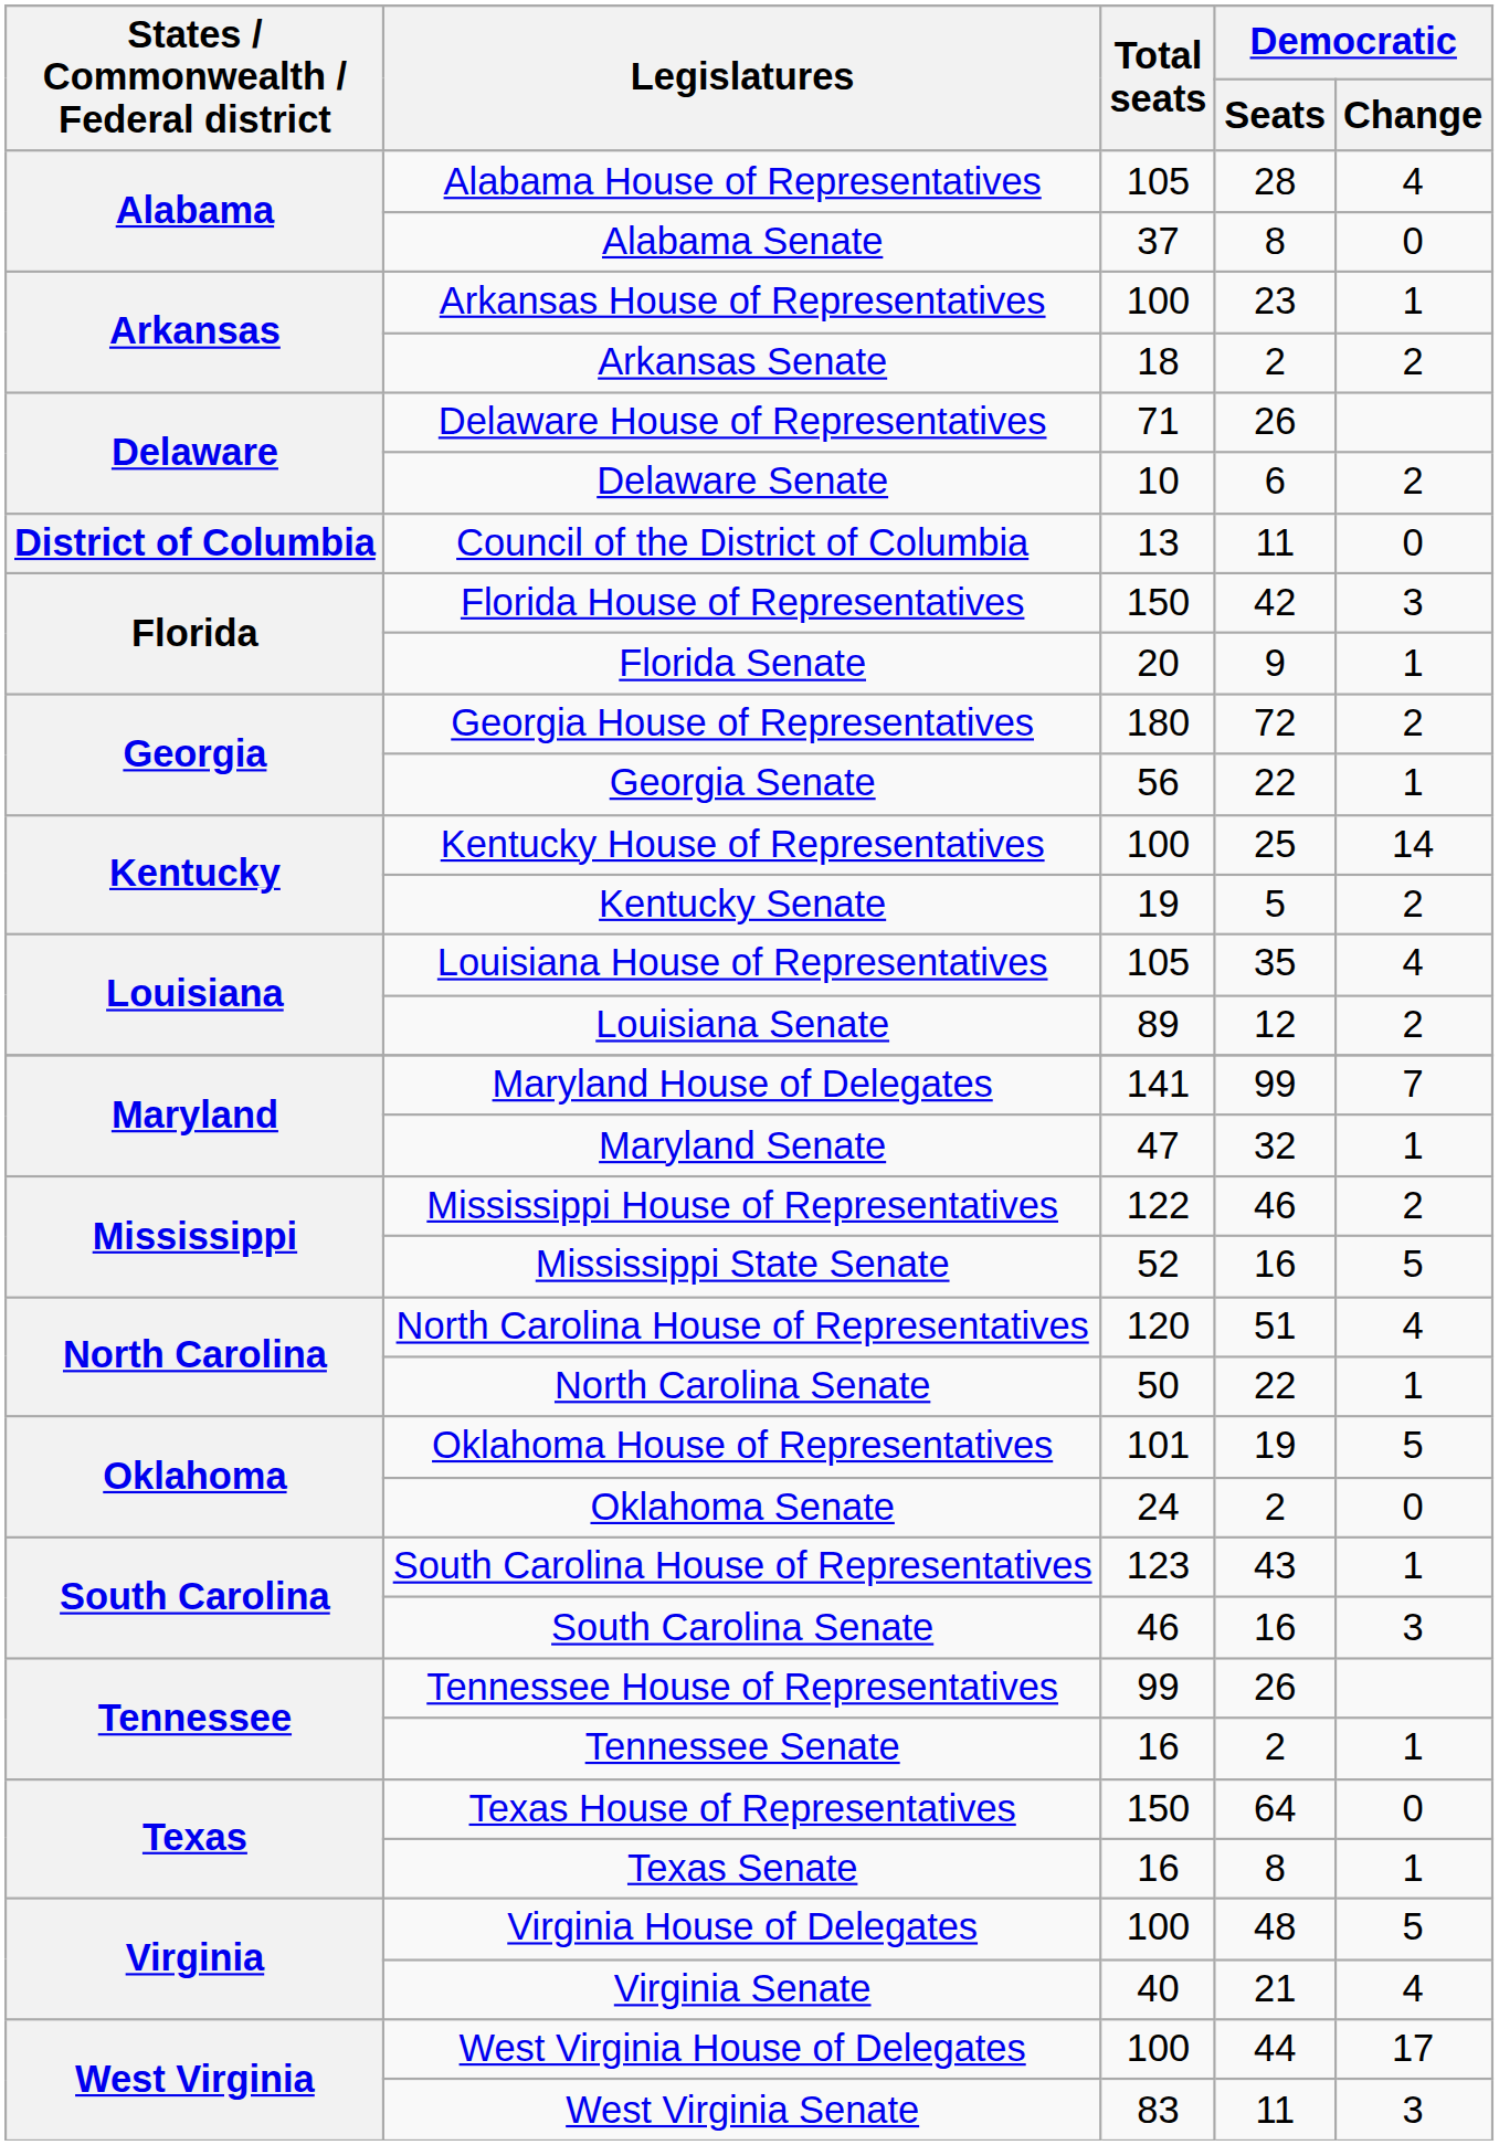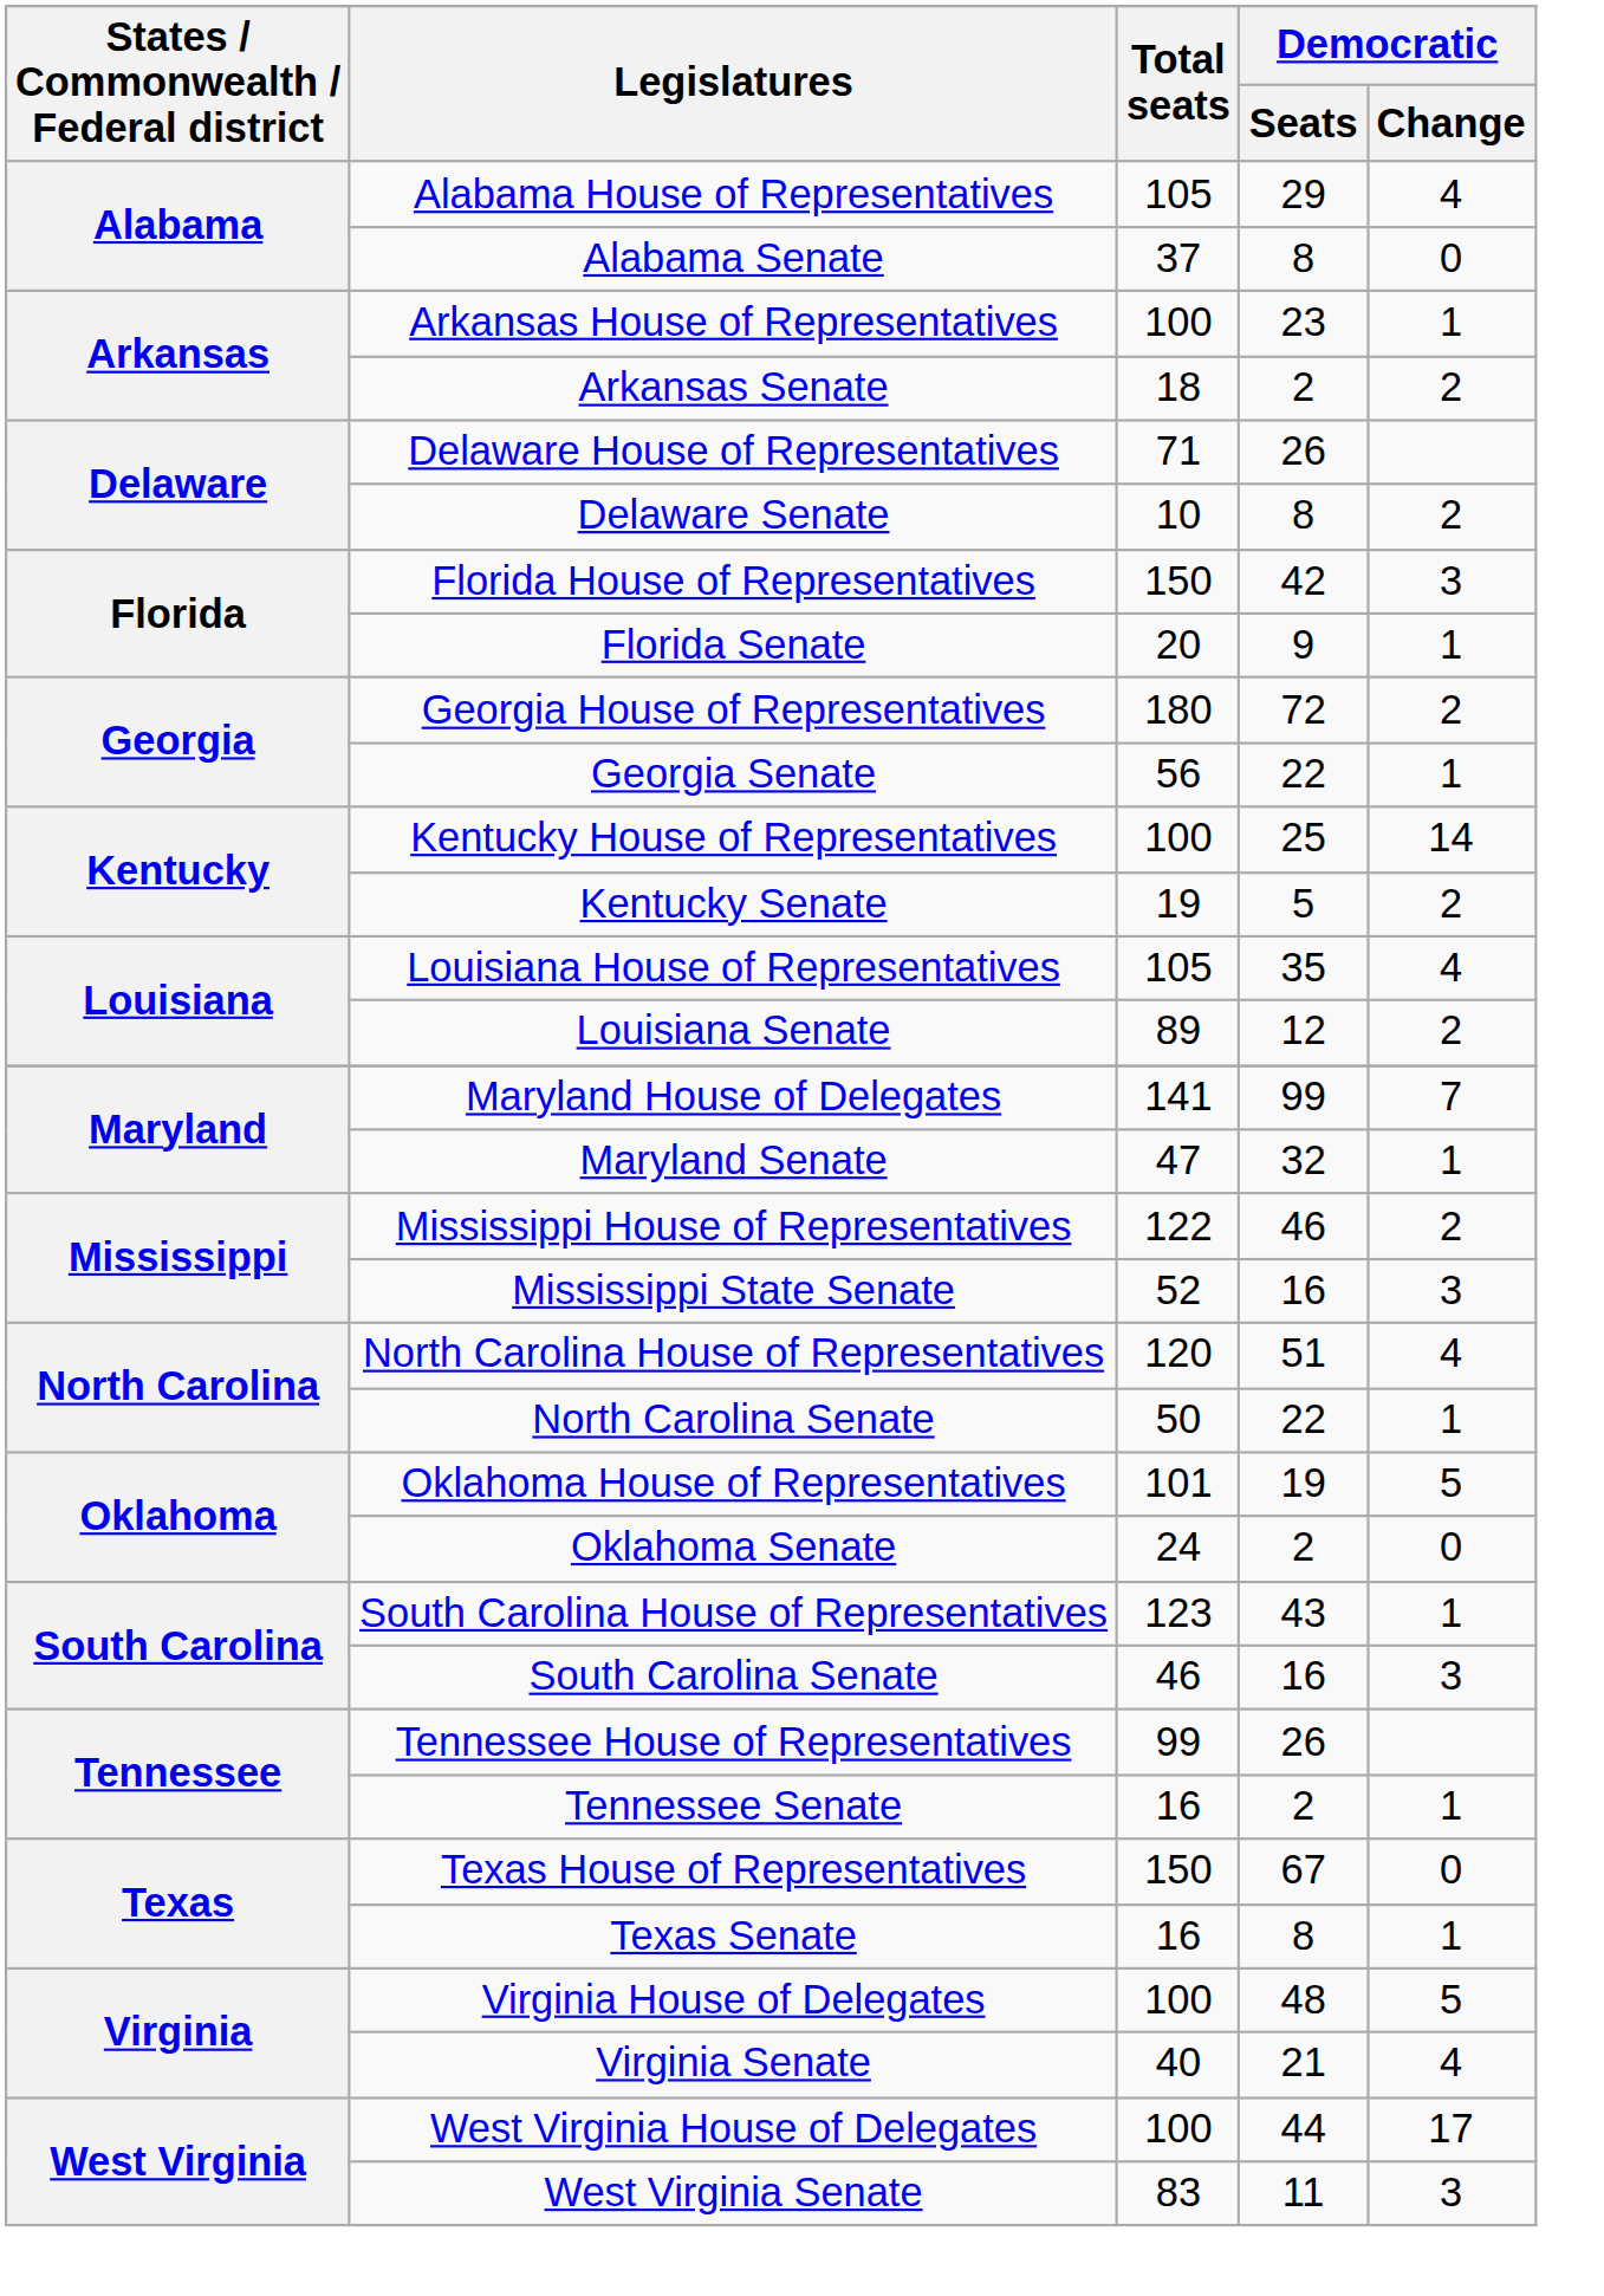Alabama House of Representatives | Democratic / Seats: 28 -> 29
Delaware Senate | Democratic / Seats: 6 -> 8
- row: District of Columbia | Council of the District of Columbia | 13 | 11 | 0
Mississippi State Senate | Democratic / Change: 5 -> 3
Texas House of Representatives | Democratic / Seats: 64 -> 67
